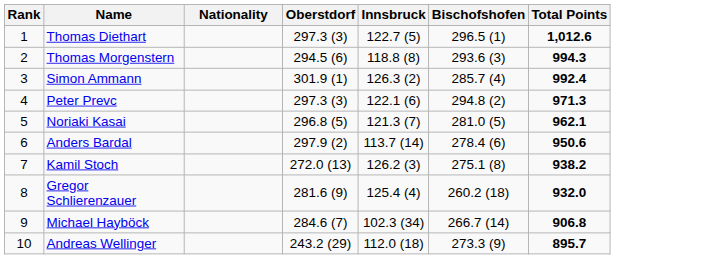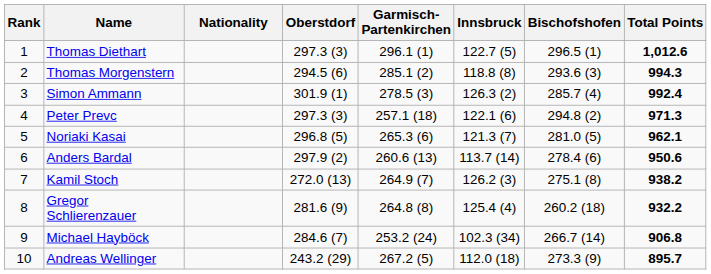+ column: Garmisch- Partenkirchen | 296.1 (1) | 285.1 (2) | 278.5 (3) | 257.1 (18) | 265.3 (6) | 260.6 (13) | 264.9 (7) | 264.8 (8) | 253.2 (24) | 267.2 (5)
Gregor Schlierenzauer | Total Points: 932.0 -> 932.2
